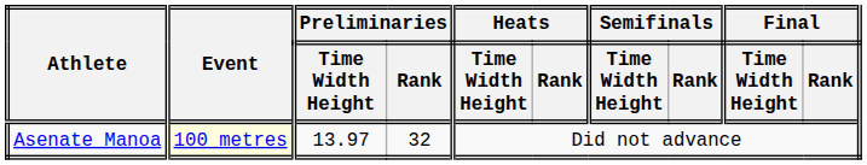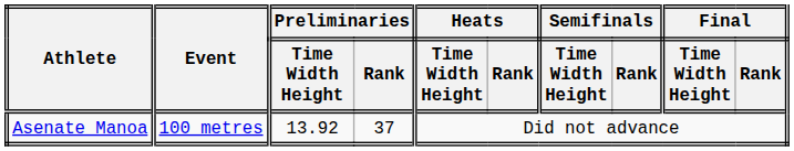Asenate Manoa | Event: lightyellow background -> no background
Asenate Manoa | Preliminaries / Time Width Height: 13.97 -> 13.92
Asenate Manoa | Preliminaries / Rank: 32 -> 37
